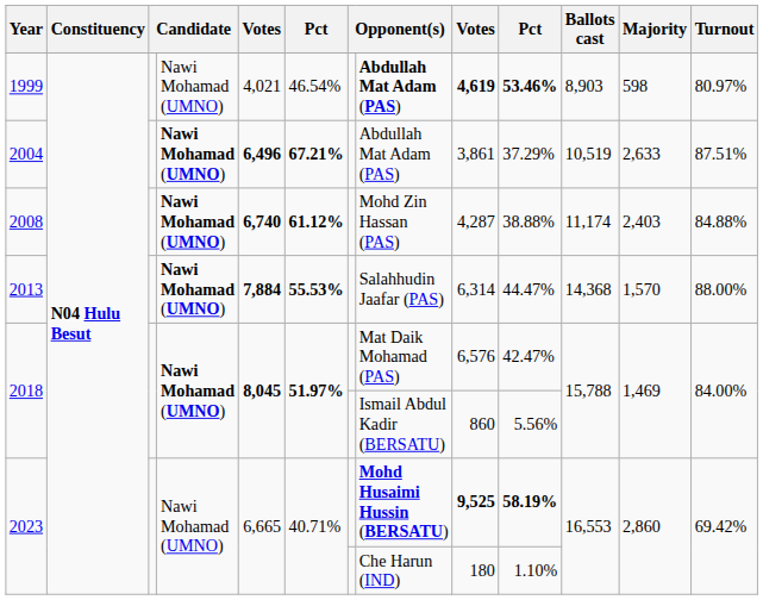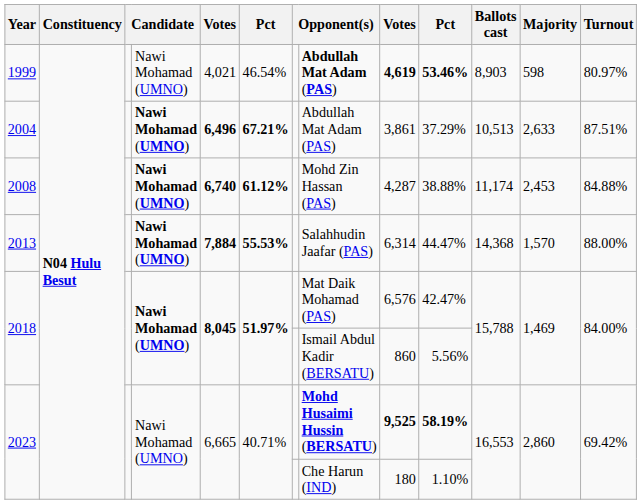2004 | Ballots cast: 10,519 -> 10,513
2008 | Majority: 2,403 -> 2,453
